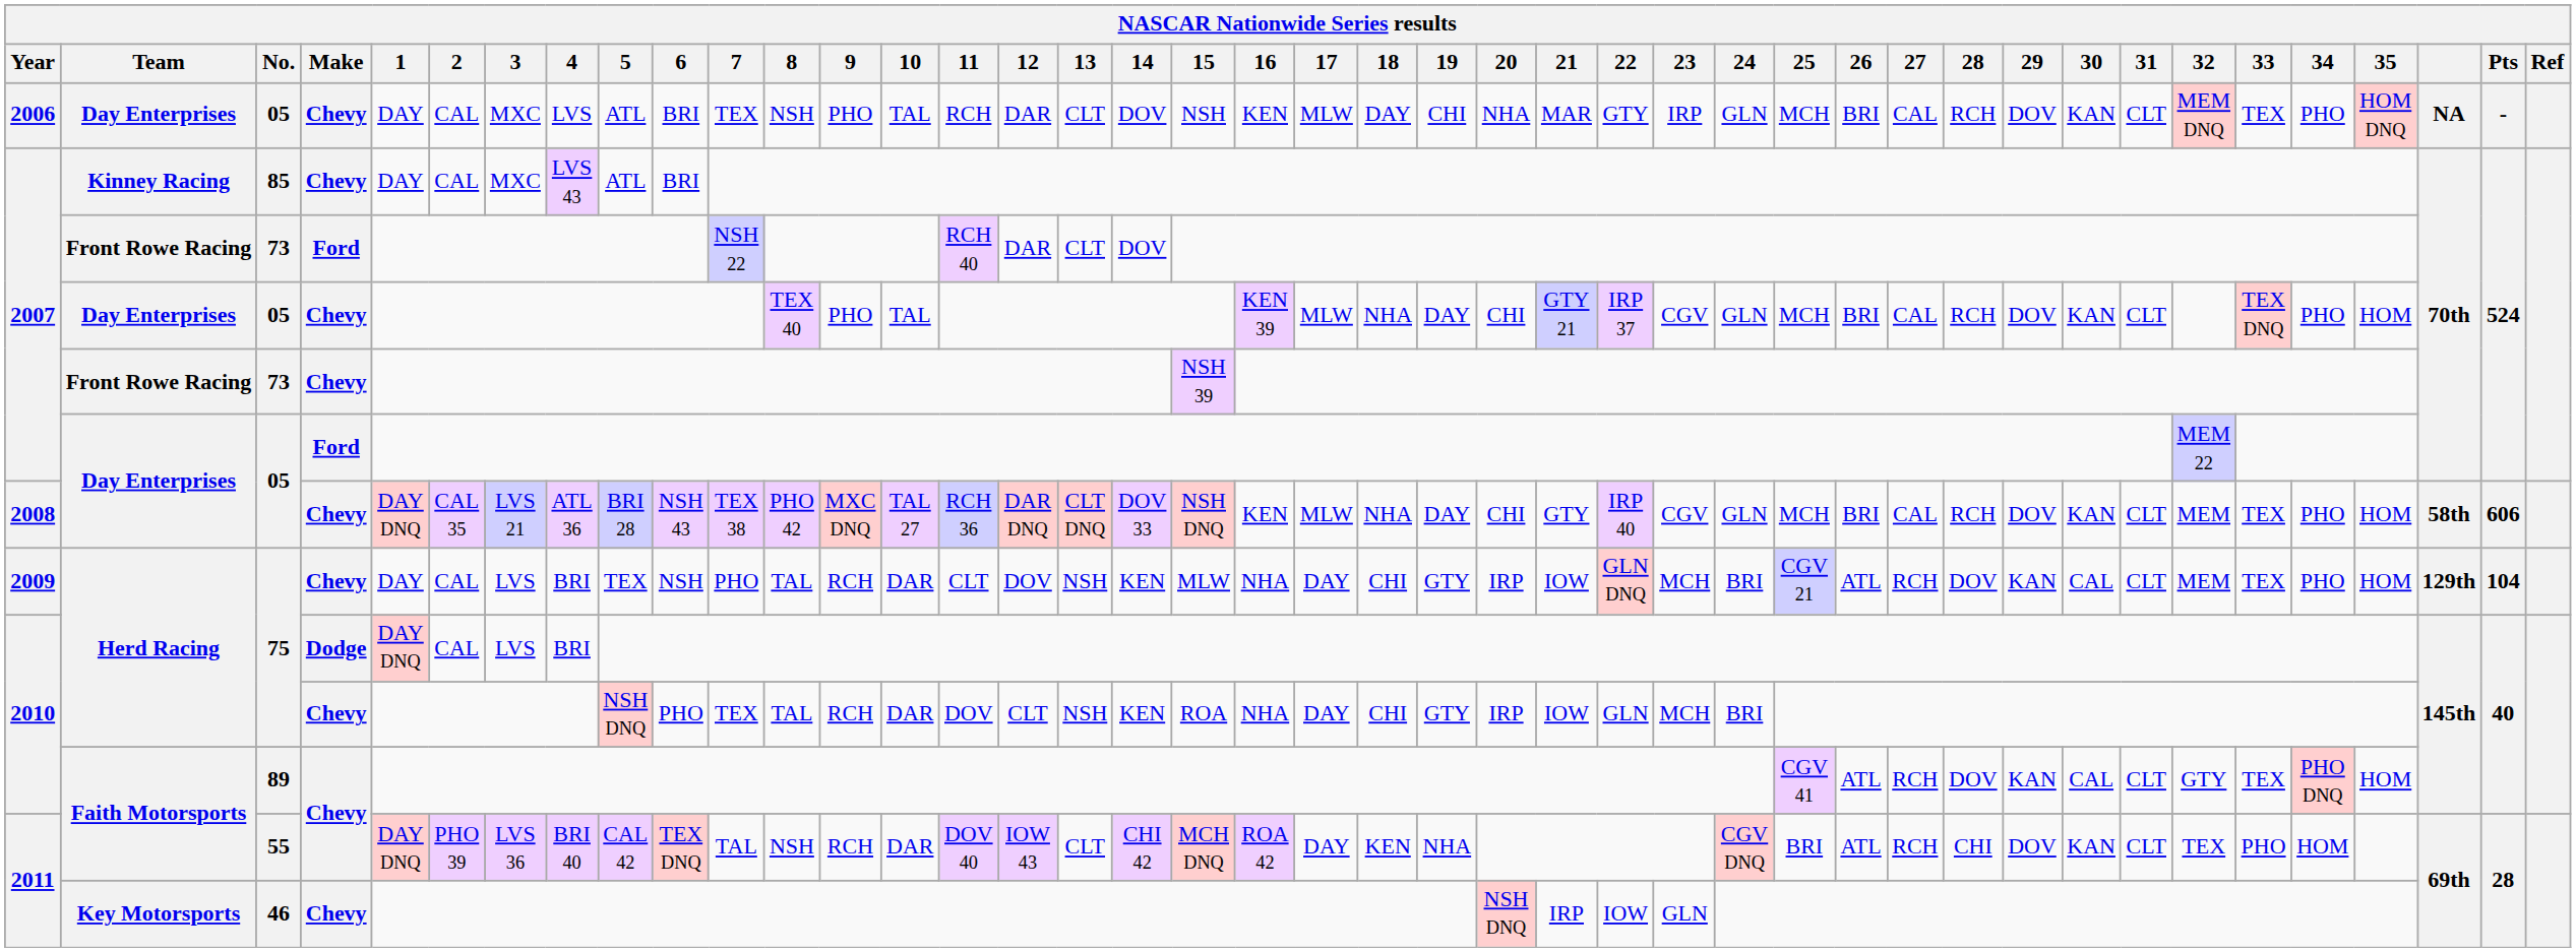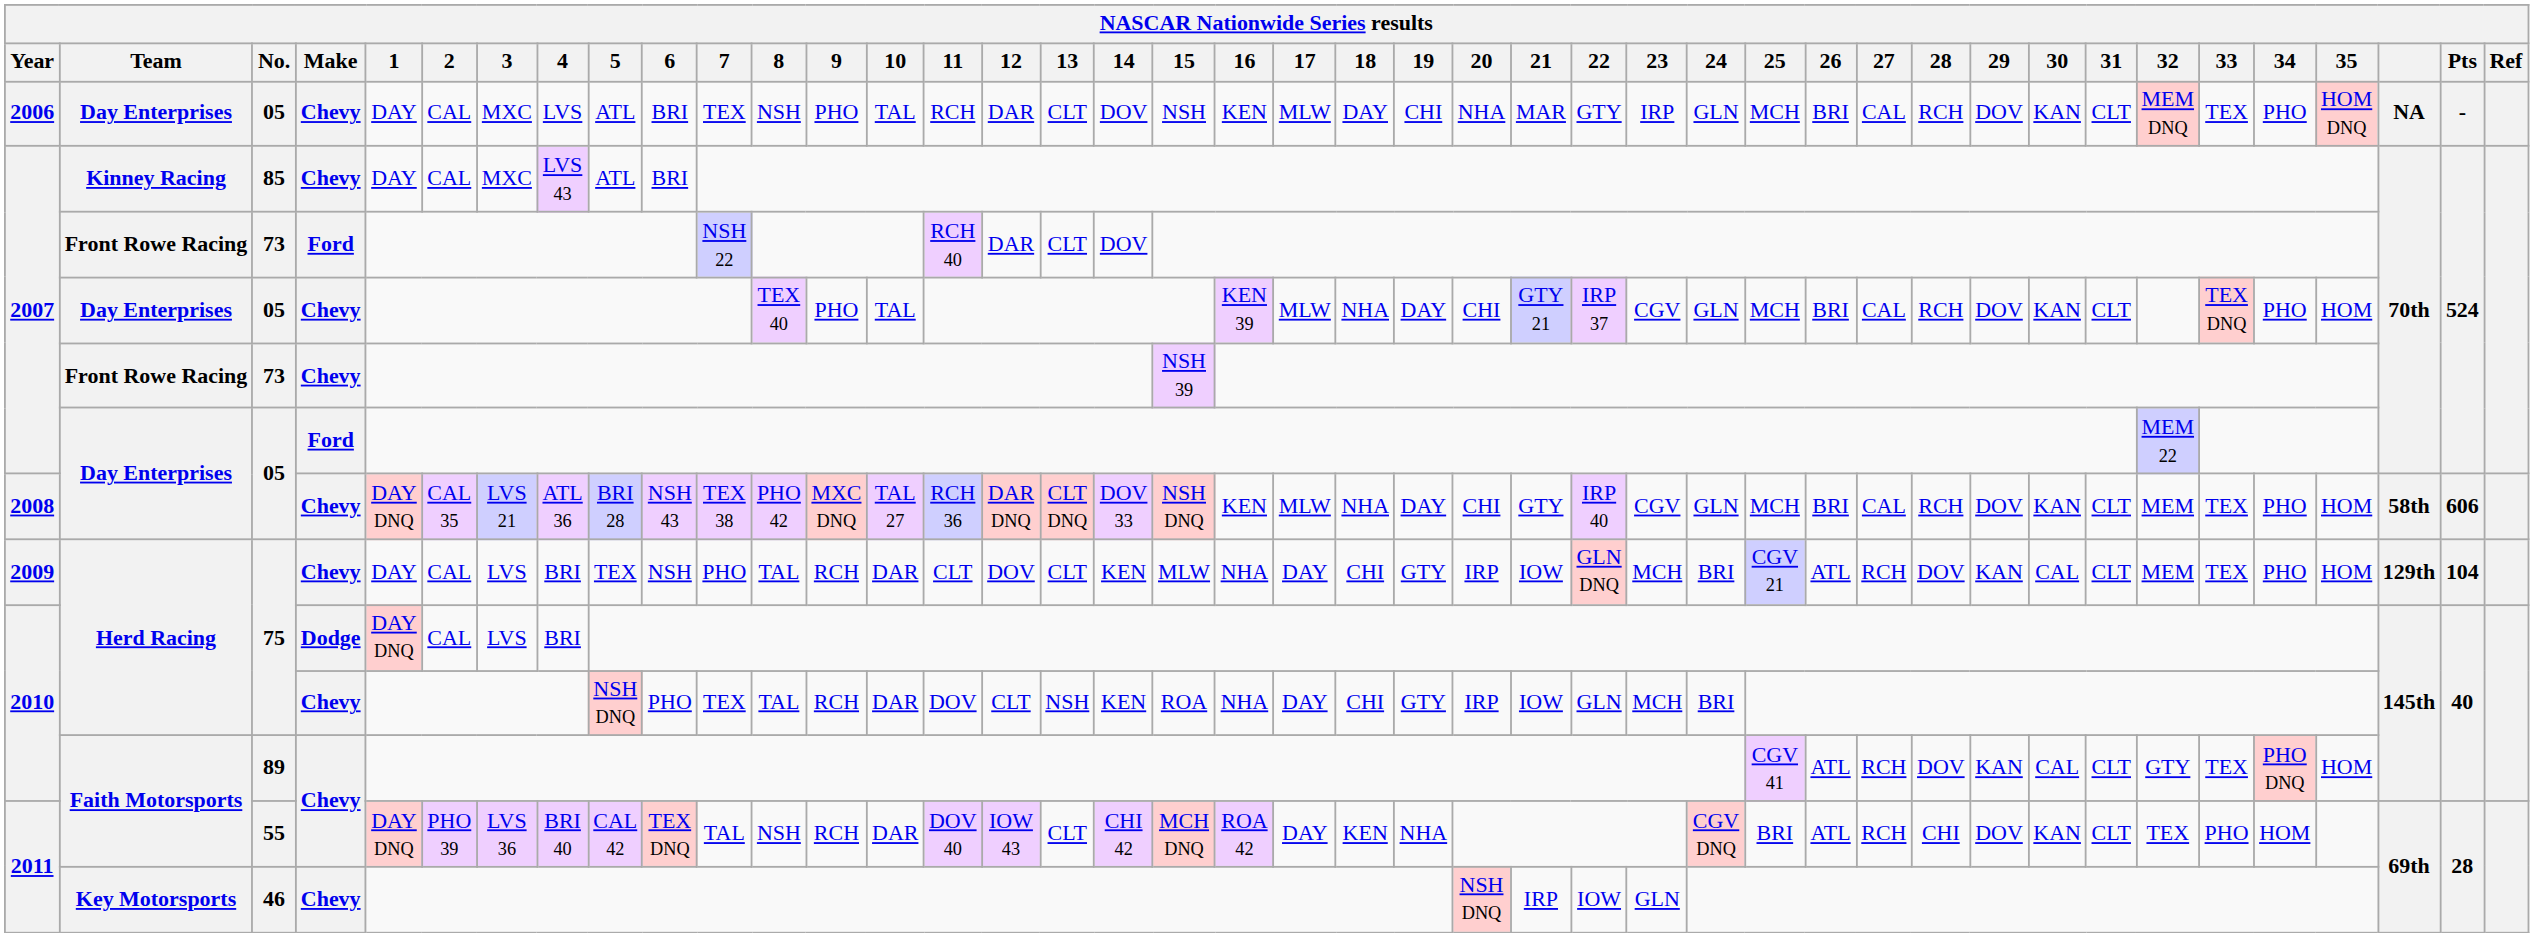2009 / 75 | 13: NSH -> CLT
